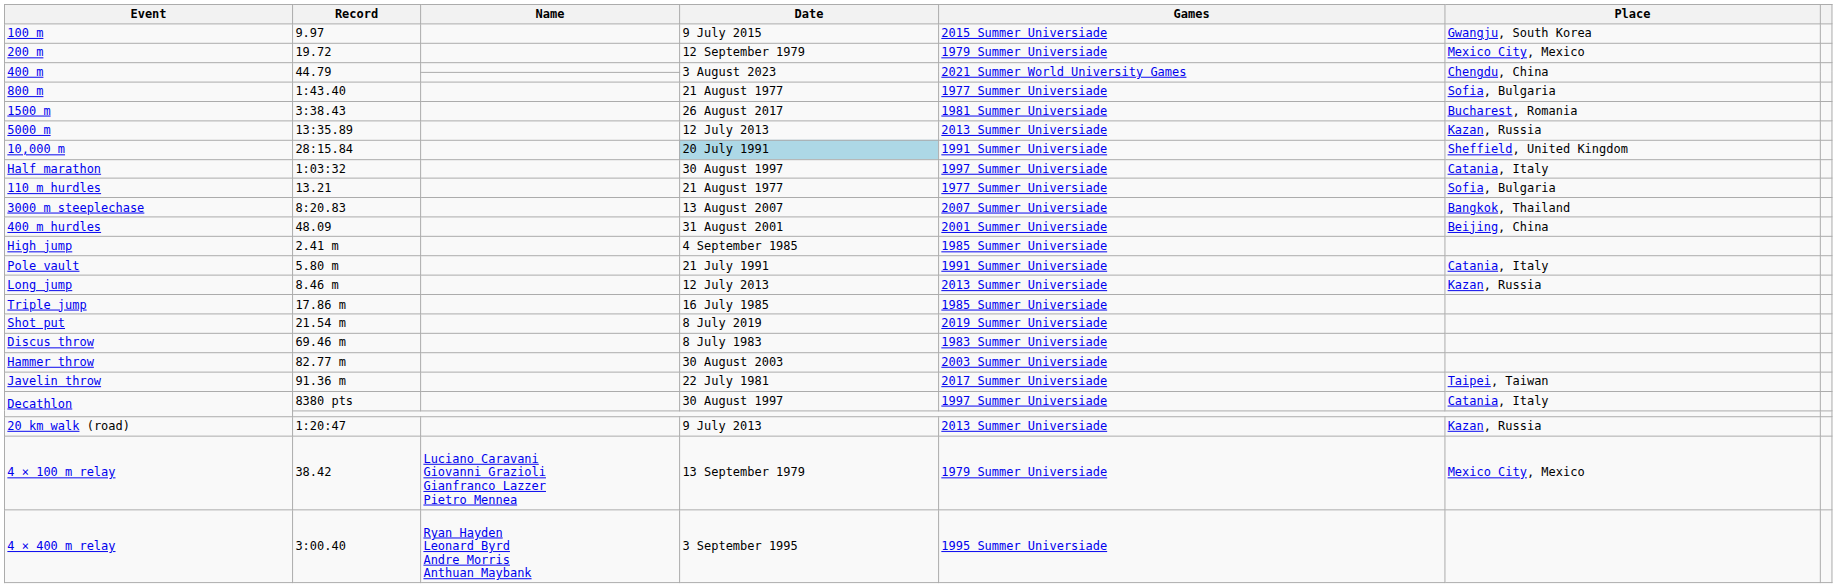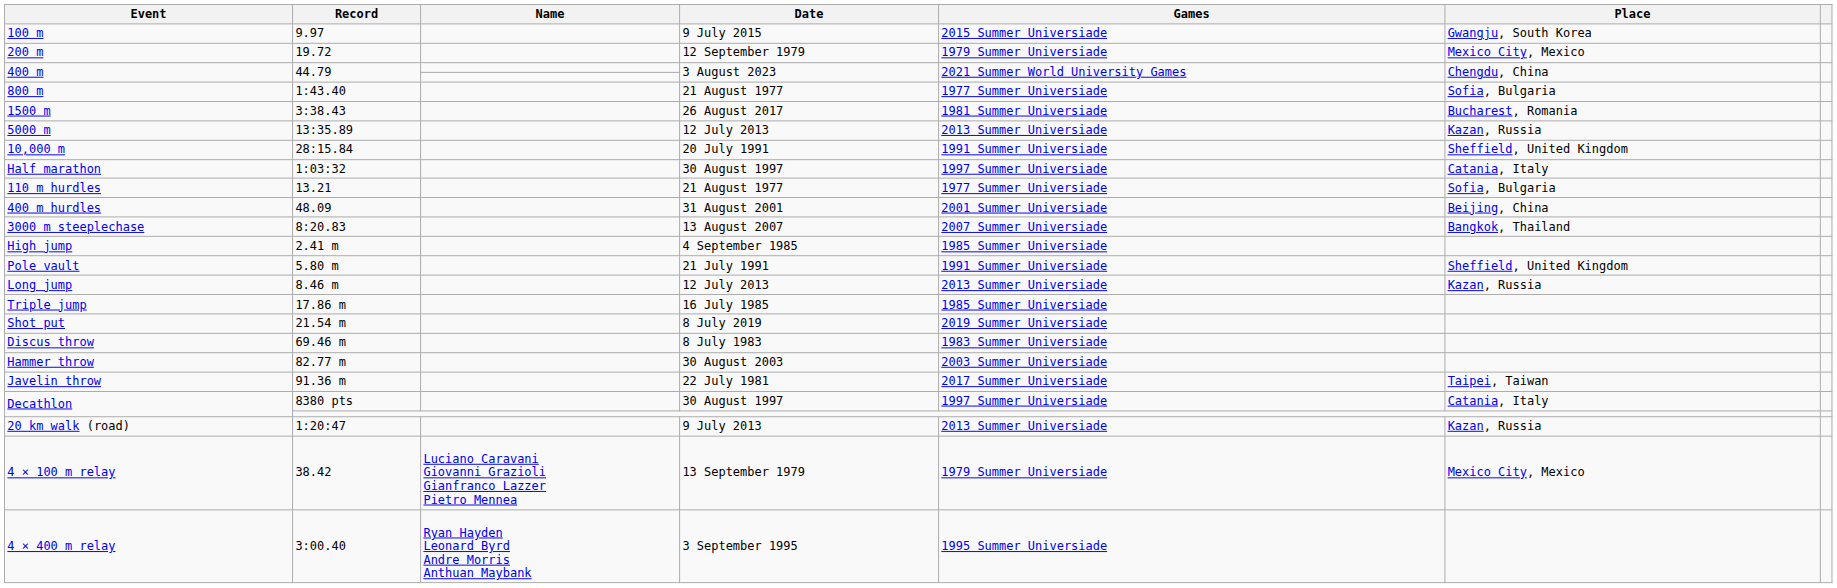10,000 m | Date: lightblue background -> no background
rows swapped: 400 m hurdles <-> 3000 m steeplechase
Pole vault | Place: Catania, Italy -> Sheffield, United Kingdom
